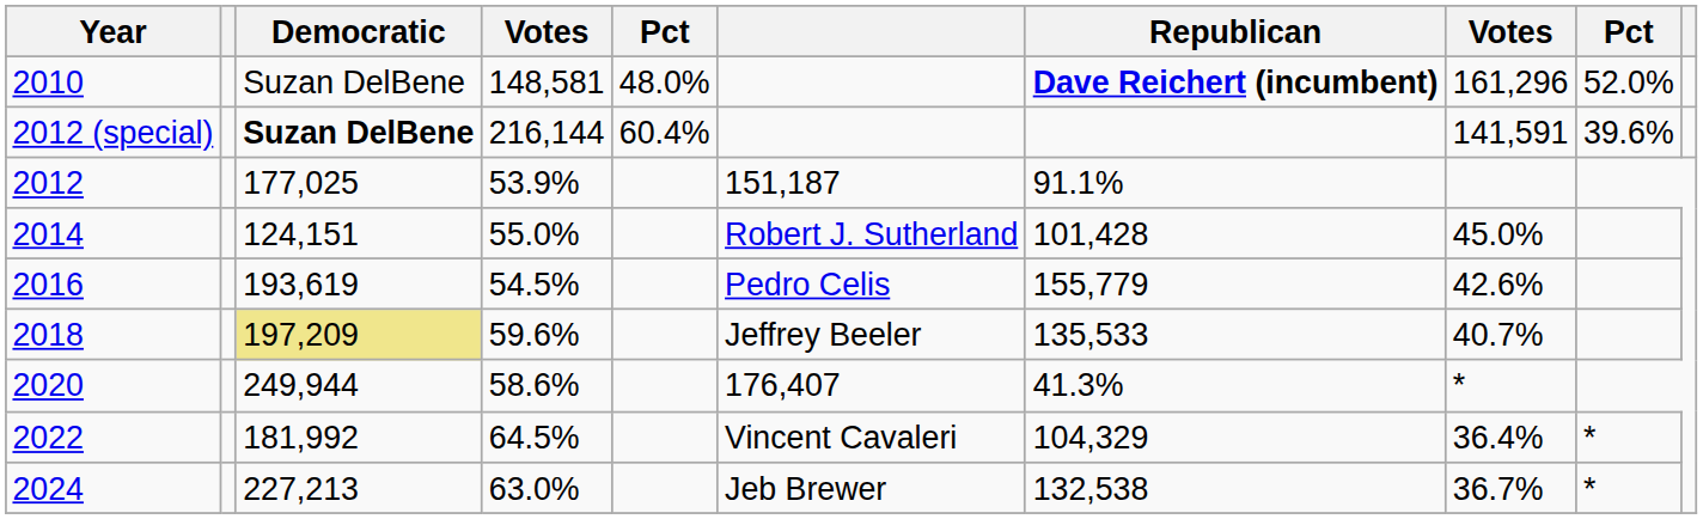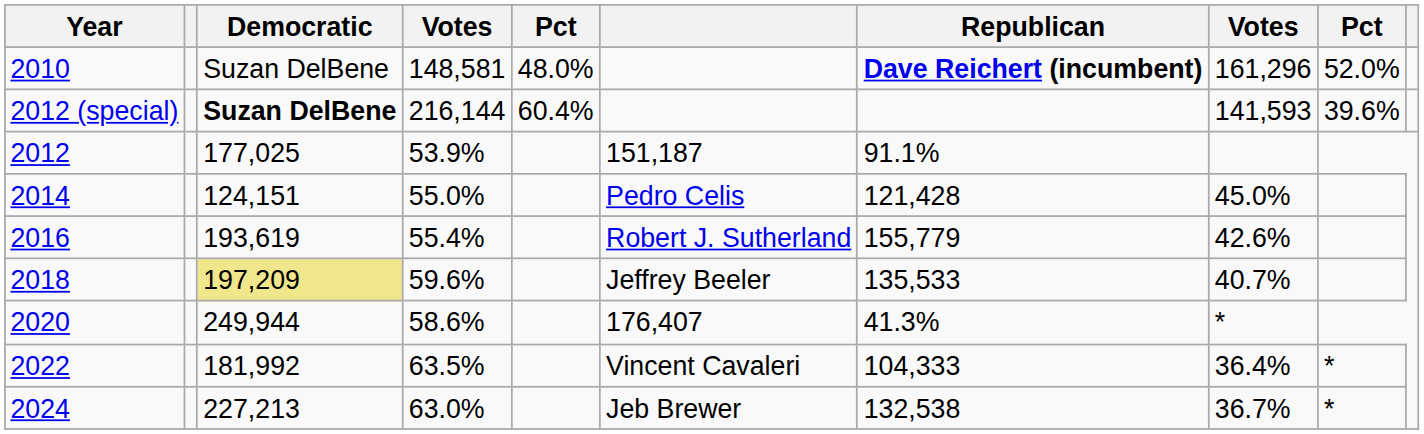2012 (special) | column 8: 141,591 -> 141,593
2014 | column 6: Robert J. Sutherland -> Pedro Celis
2014 | Republican: 101,428 -> 121,428
2016 | column 4: 54.5% -> 55.4%
2016 | column 6: Pedro Celis -> Robert J. Sutherland
2022 | column 4: 64.5% -> 63.5%
2022 | Republican: 104,329 -> 104,333
